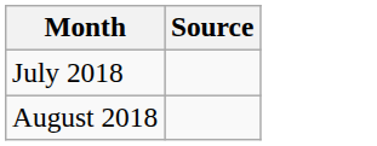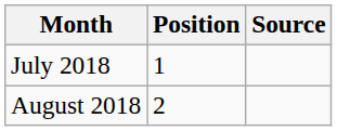+ column: Position | 1 | 2
